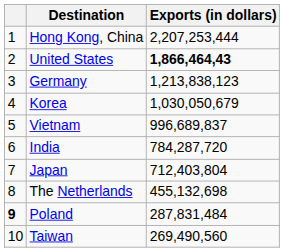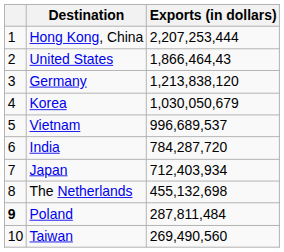United States | Exports (in dollars): bold -> normal
Germany | Exports (in dollars): 1,213,838,123 -> 1,213,838,120
Vietnam | Exports (in dollars): 996,689,837 -> 996,689,537
Japan | Exports (in dollars): 712,403,804 -> 712,403,934
Poland | Exports (in dollars): 287,831,484 -> 287,811,484
